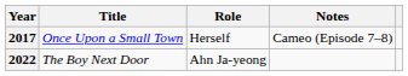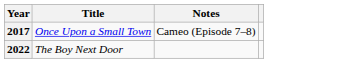- column: Role | Herself | Ahn Ja-yeong
